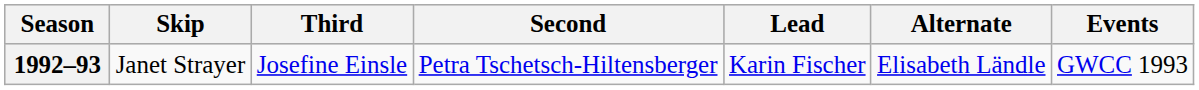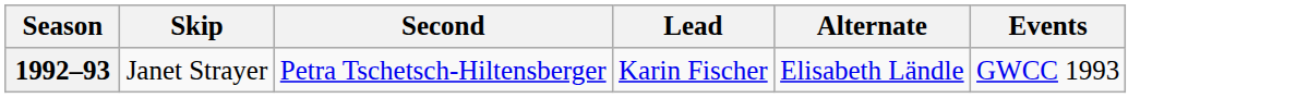- column: Third | Josefine Einsle
